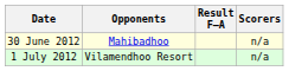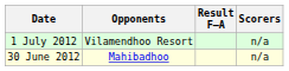rows swapped: 30 June 2012 <-> 1 July 2012
